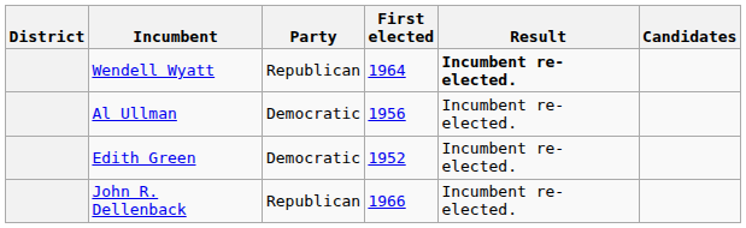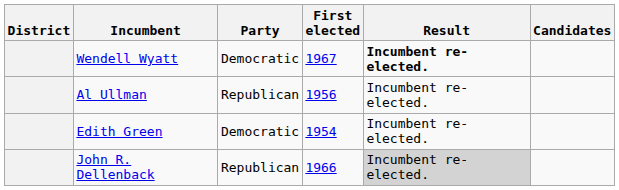Wendell Wyatt | Party: Republican -> Democratic
Wendell Wyatt | First elected: 1964 -> 1967
Al Ullman | Party: Democratic -> Republican
Edith Green | First elected: 1952 -> 1954
John R. Dellenback | Result: no background -> lightgrey background
